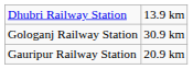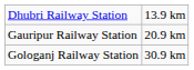rows swapped: Gologanj Railway Station <-> Gauripur Railway Station
